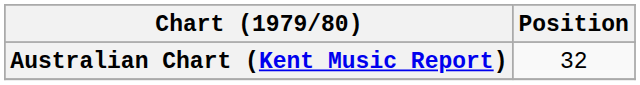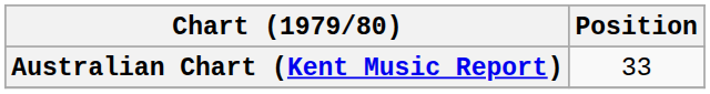Australian Chart (Kent Music Report) | Position: 32 -> 33
